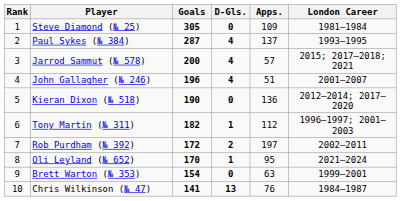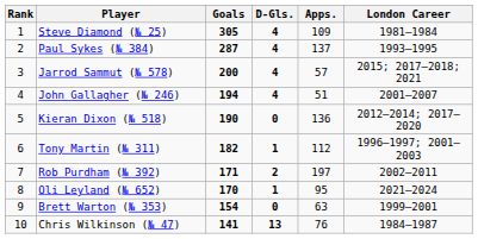Steve Diamond (№ 25) | D-Gls.: 0 -> 4
John Gallagher (№ 246) | Goals: 196 -> 194
Rob Purdham (№ 392) | Goals: 172 -> 171
